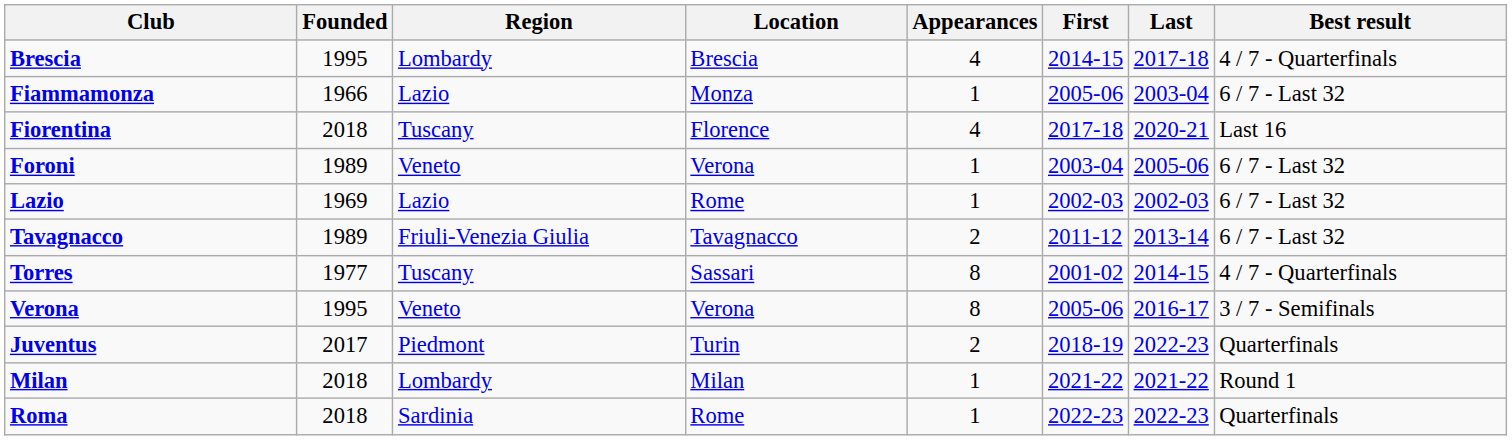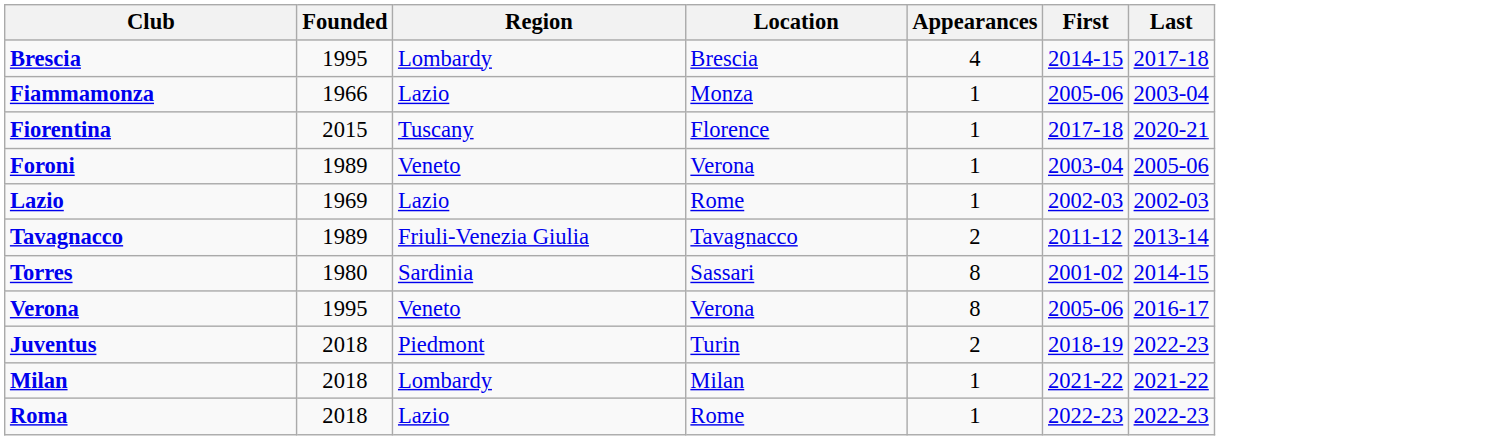- column: Best result | 4 / 7 - Quarterfinals | 6 / 7 - Last 32 | Last 16 | 6 / 7 - Last 32 | 6 / 7 - Last 32 | 6 / 7 - Last 32 | 4 / 7 - Quarterfinals | 3 / 7 - Semifinals | Quarterfinals | Round 1 | Quarterfinals
Fiorentina | Founded: 2018 -> 2015
Fiorentina | Appearances: 4 -> 1
Torres | Founded: 1977 -> 1980
Torres | Region: Tuscany -> Sardinia
Juventus | Founded: 2017 -> 2018
Roma | Region: Sardinia -> Lazio
